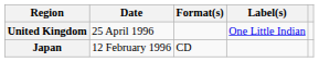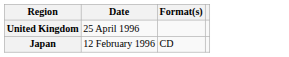- column: Label(s) | One Little Indian
